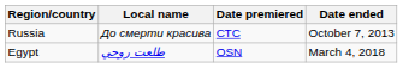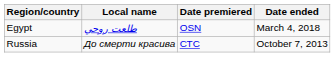rows swapped: Egypt <-> Russia
